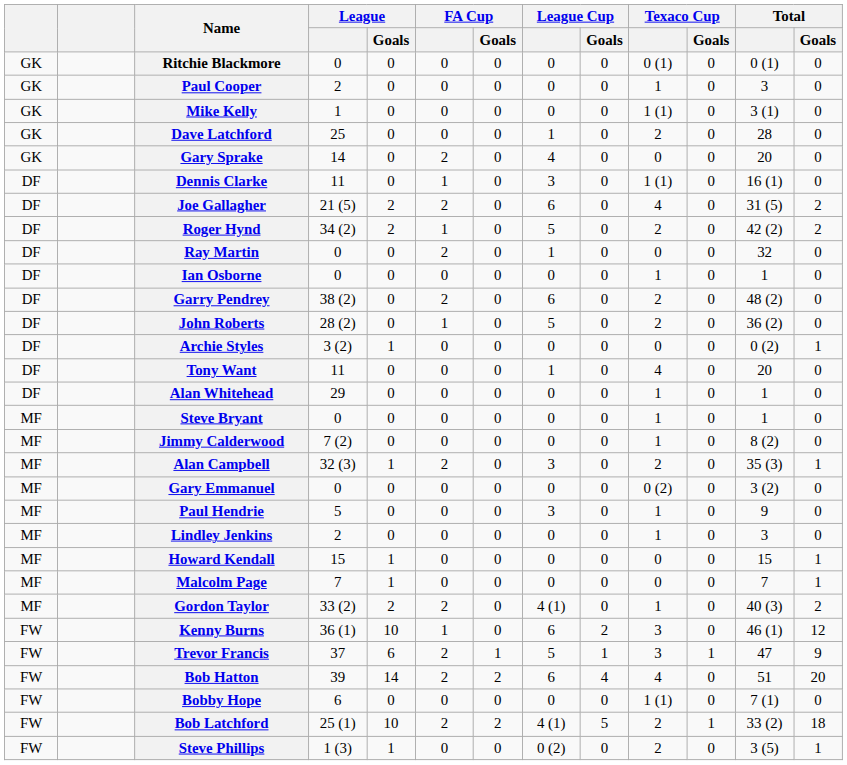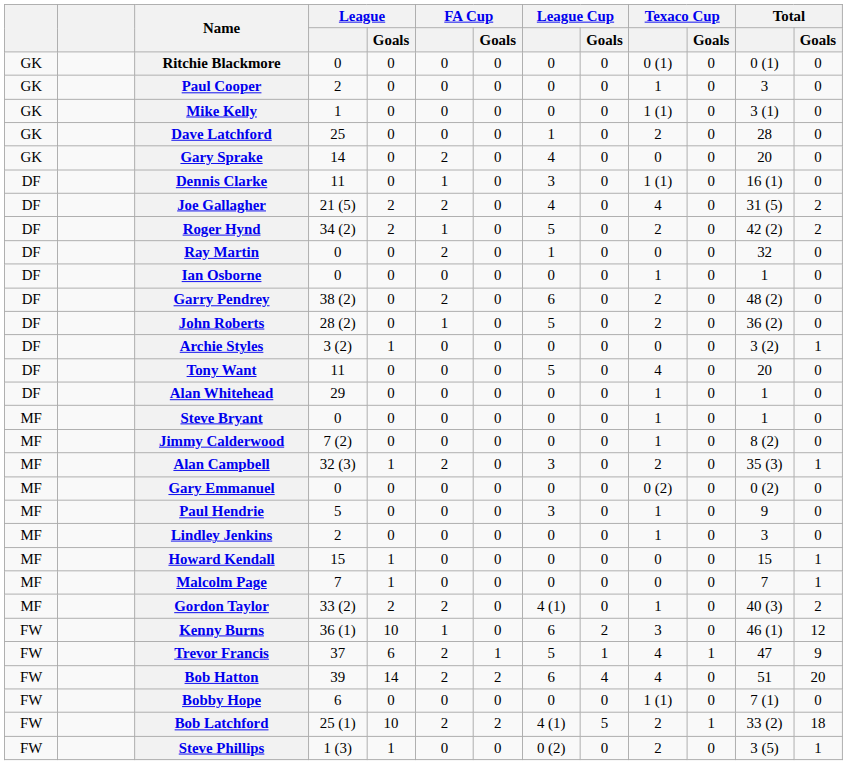Joe Gallagher | League Cup: 6 -> 4
Archie Styles | Total: 0 (2) -> 3 (2)
Tony Want | League Cup: 1 -> 5
Gary Emmanuel | Total: 3 (2) -> 0 (2)
Trevor Francis | Texaco Cup: 3 -> 4
